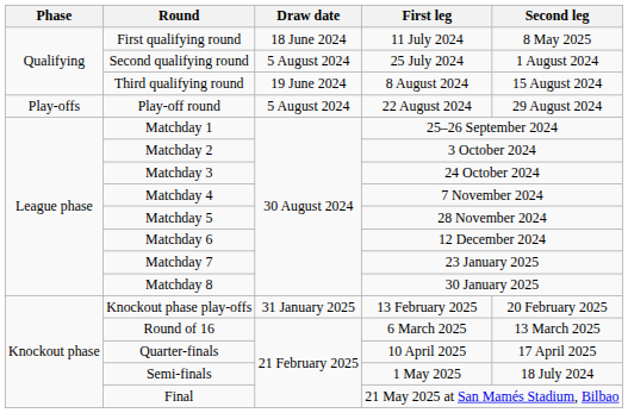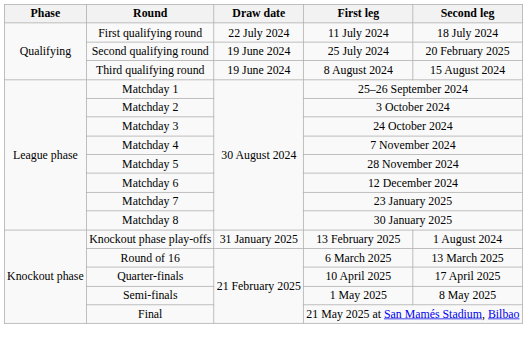First qualifying round | Draw date: 18 June 2024 -> 22 July 2024
First qualifying round | Second leg: 8 May 2025 -> 18 July 2024
Second qualifying round | Draw date: 5 August 2024 -> 19 June 2024
Second qualifying round | Second leg: 1 August 2024 -> 20 February 2025
- row: Play-offs | Play-off round | 5 August 2024 | 22 August 2024 | 29 August 2024
Knockout phase play-offs | Second leg: 20 February 2025 -> 1 August 2024
Semi-finals | Second leg: 18 July 2024 -> 8 May 2025
